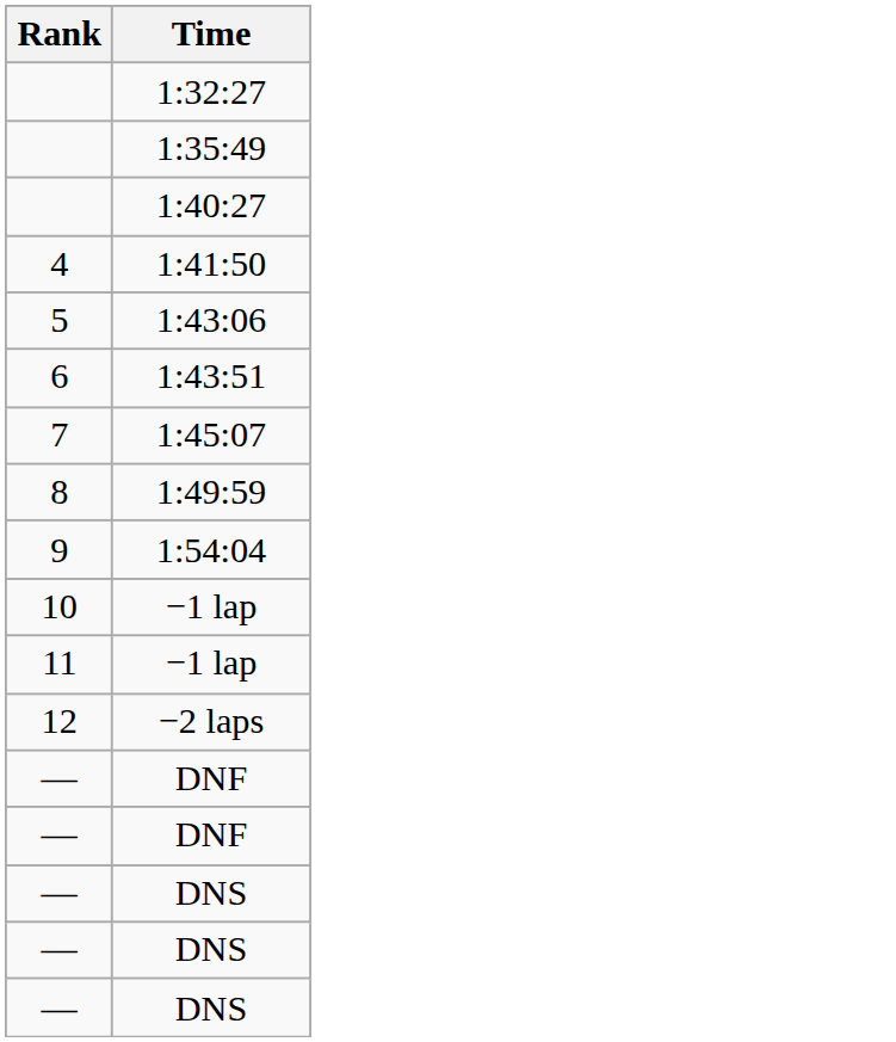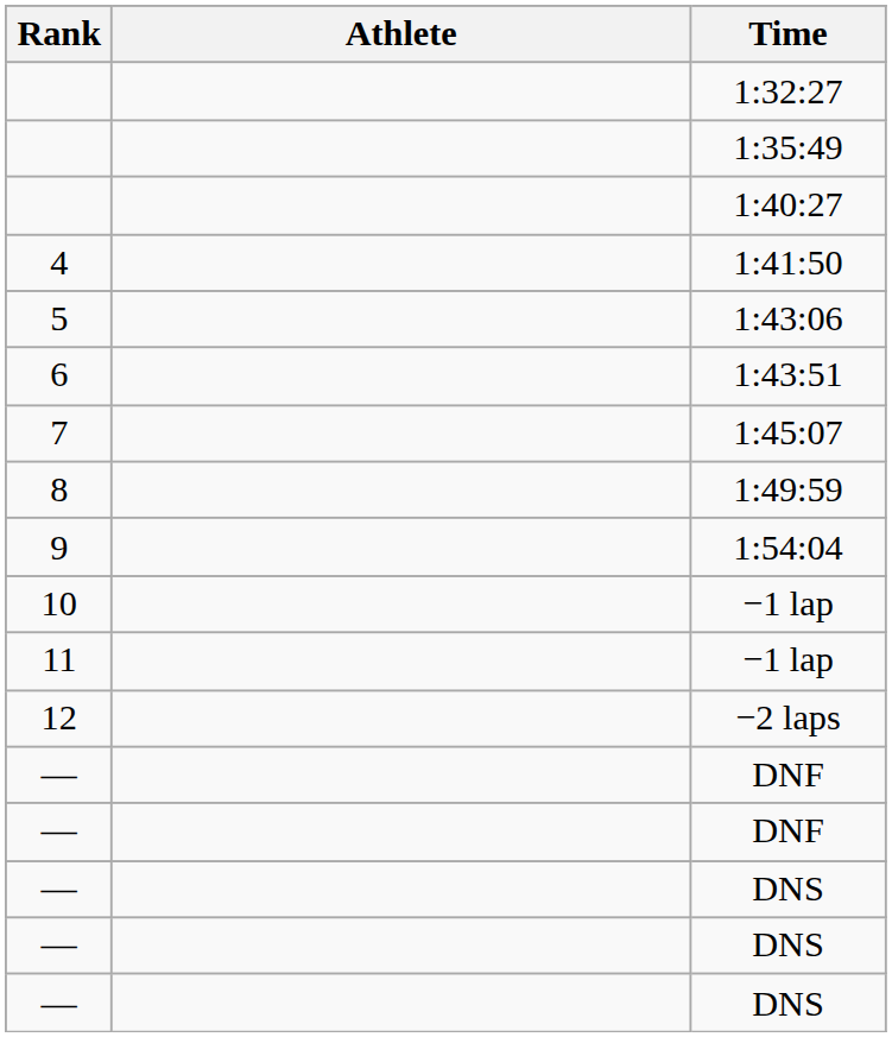+ column: Athlete
